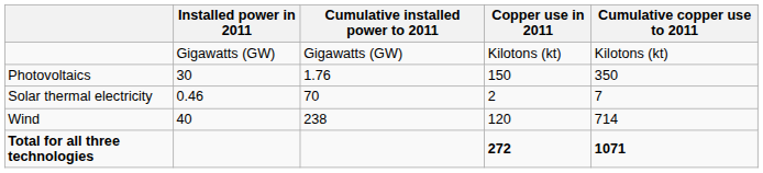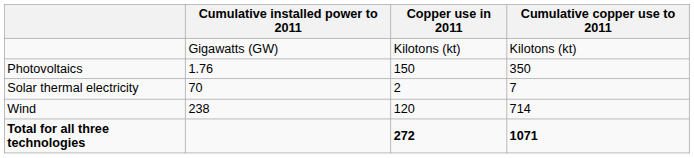- column: Installed power in 2011 | Gigawatts (GW) | 30 | 0.46 | 40
